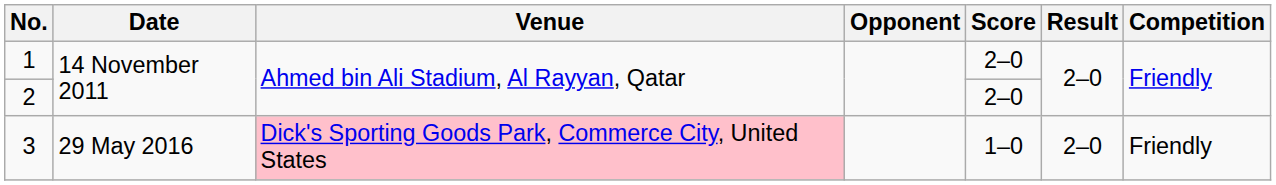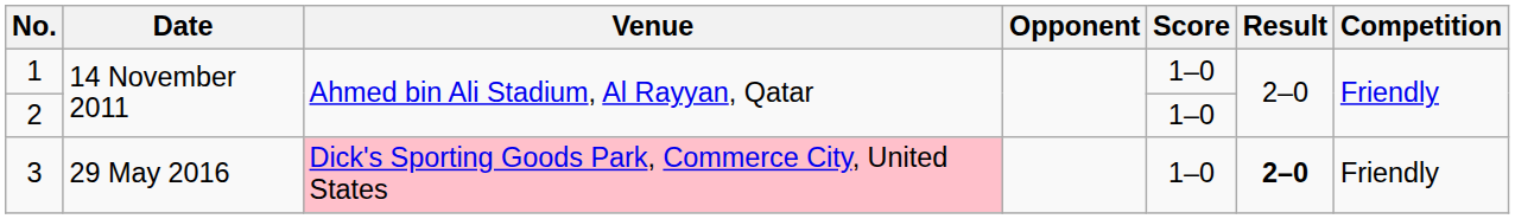1 | Score: 2–0 -> 1–0
2 | Score: 2–0 -> 1–0
3 | Result: normal -> bold
